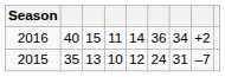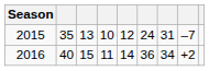rows swapped: 2016 <-> 2015
